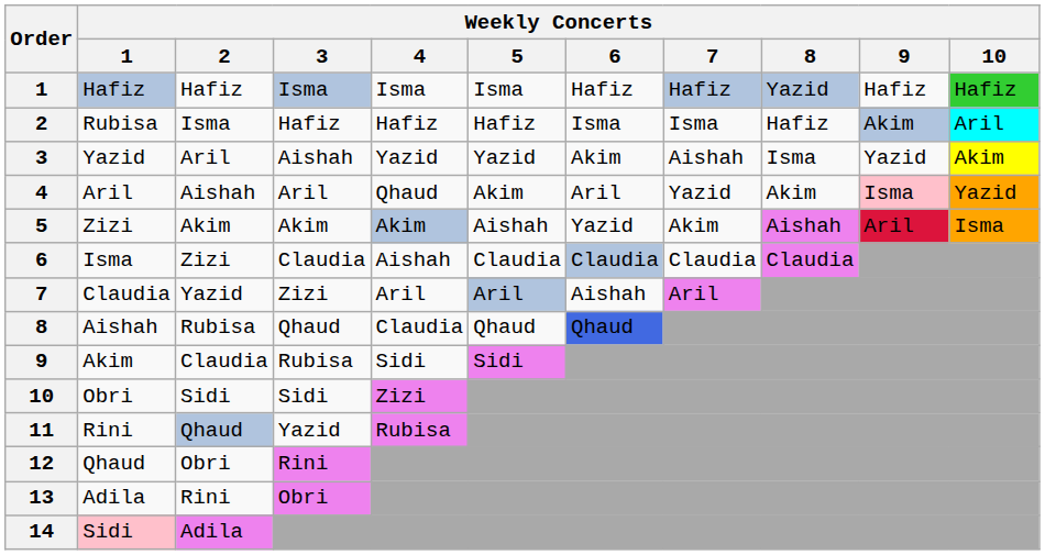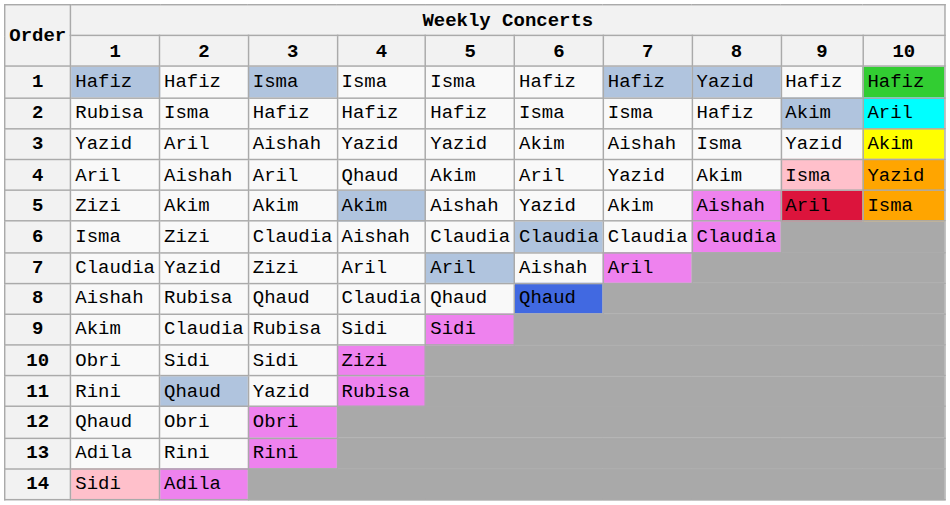12 | Weekly Concerts / 3: Rini -> Obri
13 | Weekly Concerts / 3: Obri -> Rini
